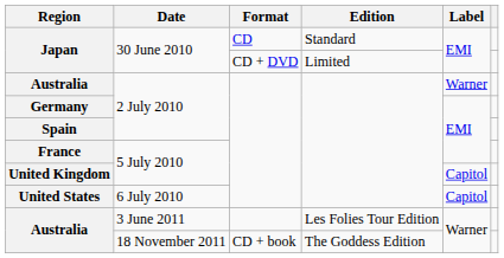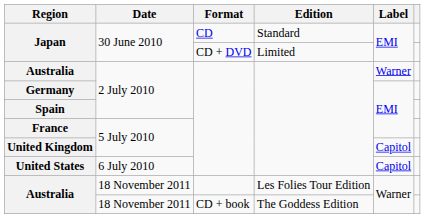Australia / Les Folies Tour Edition | Date: 3 June 2011 -> 18 November 2011
